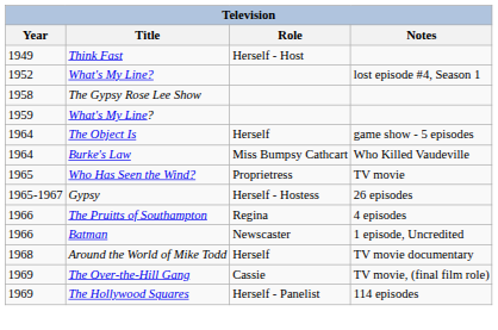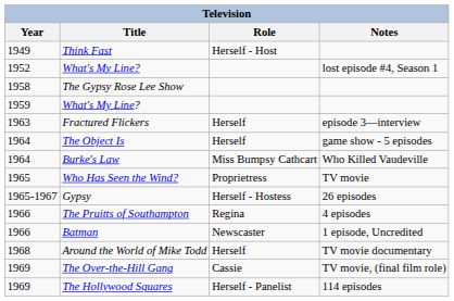+ row: 1963 | Fractured Flickers | Herself | episode 3—interview
